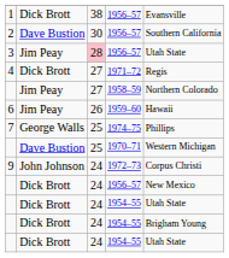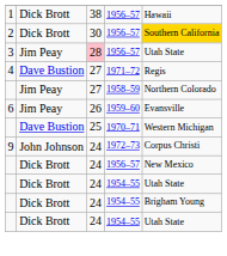1 | column 5: Evansville -> Hawaii
2 | column 2: Dave Bustion -> Dick Brott
2 | column 5: no background -> gold background
4 | column 2: Dick Brott -> Dave Bustion
6 | column 5: Hawaii -> Evansville
- row: 7 | George Walls | 25 | 1974–75 | Phillips
